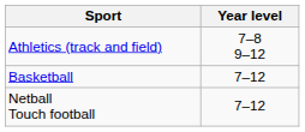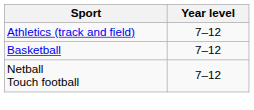Athletics (track and field) | Year level: 7–8 9–12 -> 7–12
